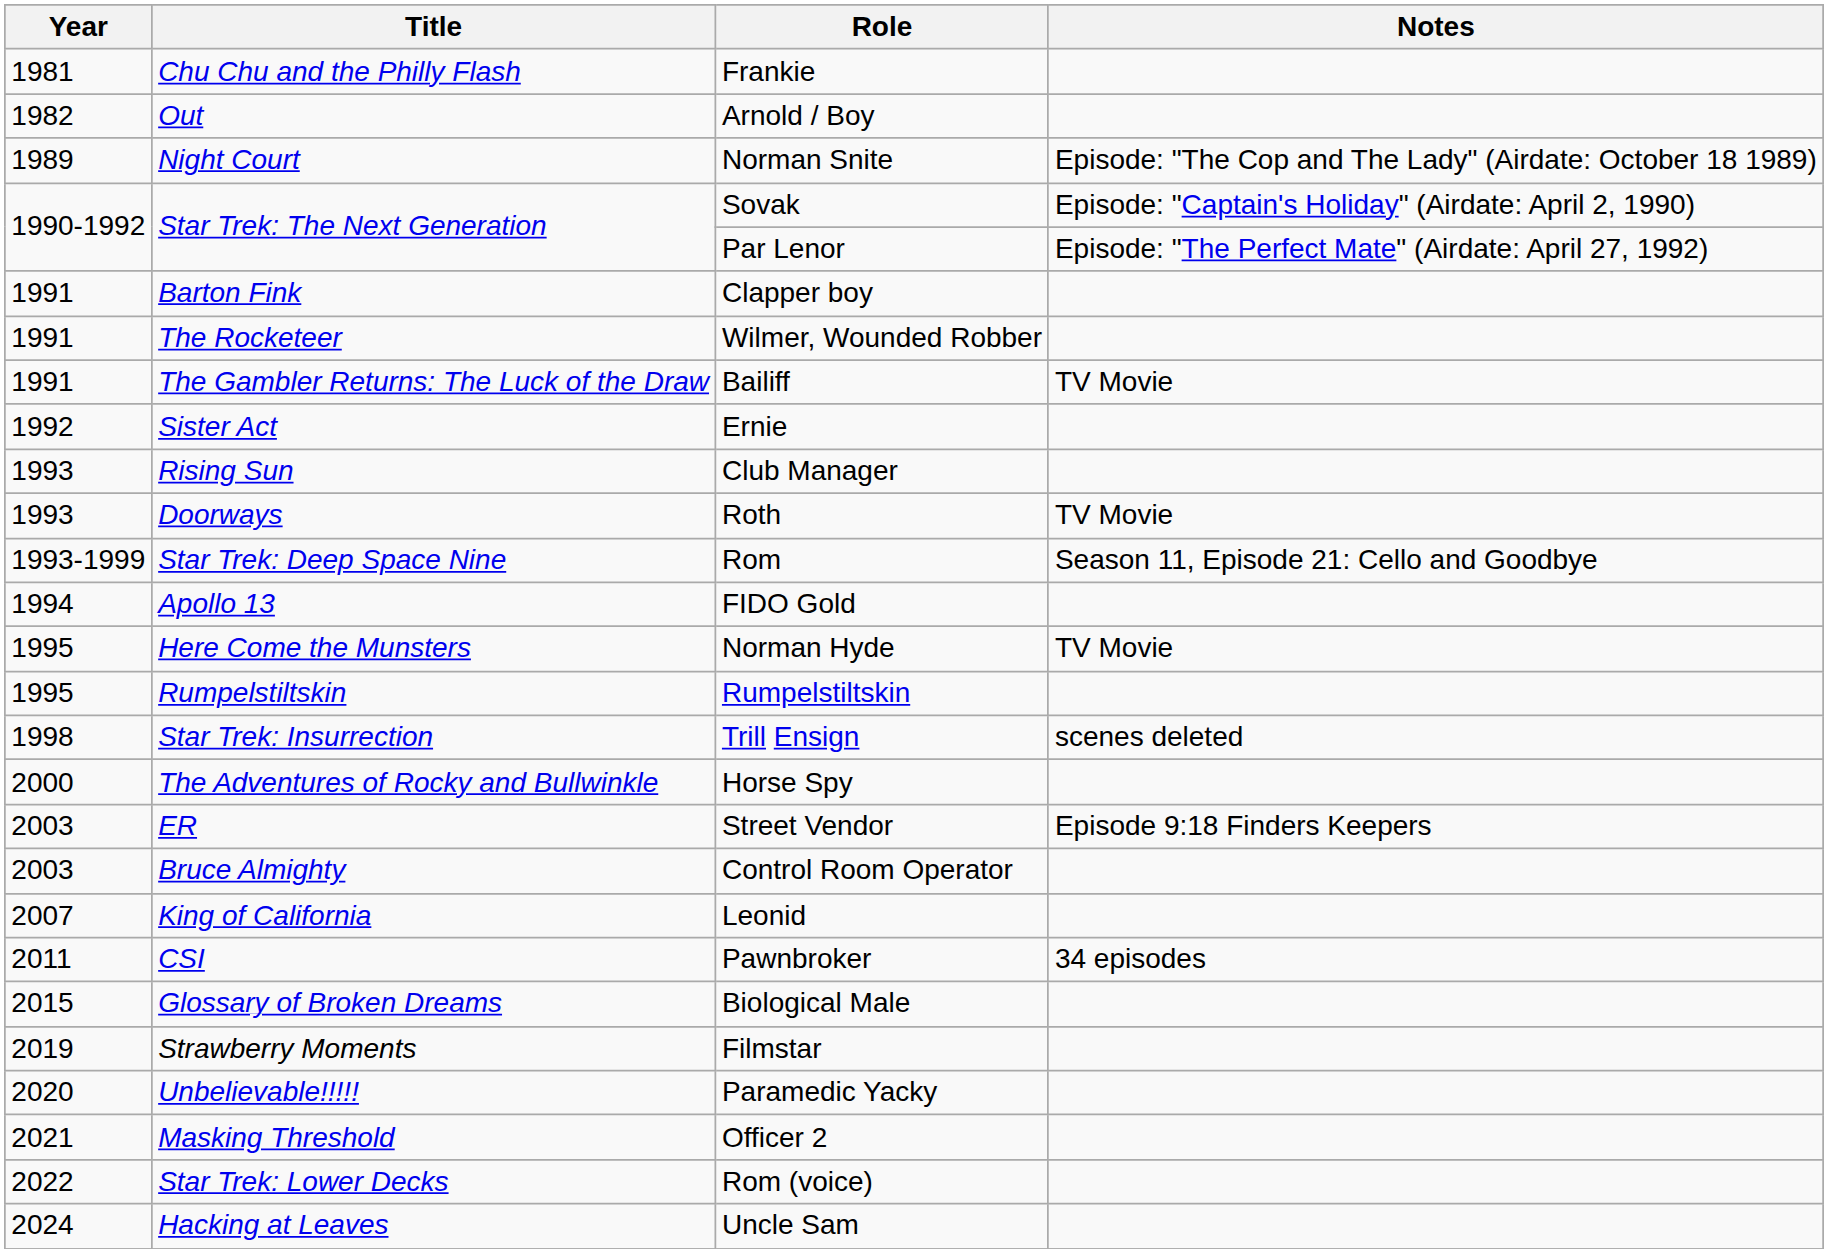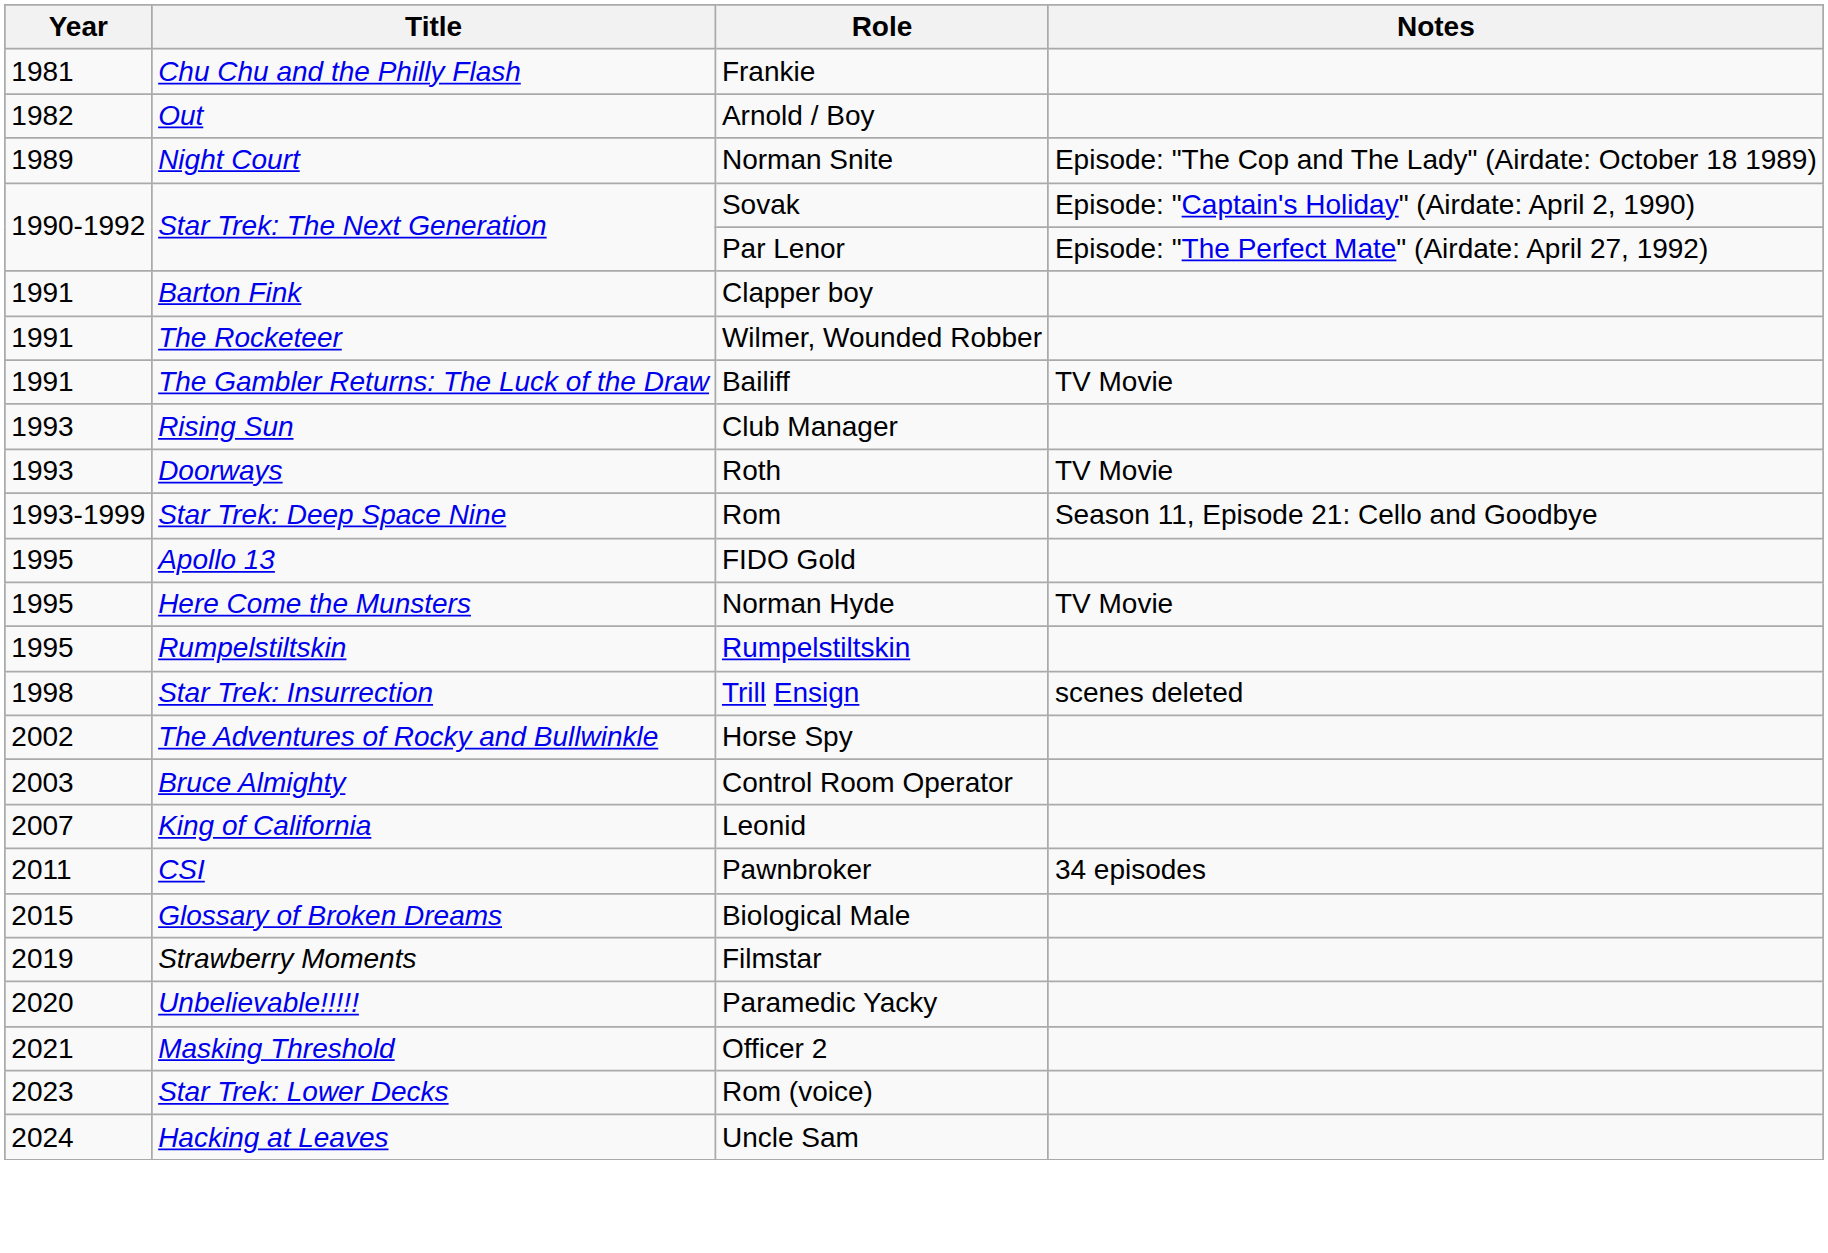- row: 1992 | Sister Act | Ernie
FIDO Gold | Year: 1994 -> 1995
Horse Spy | Year: 2000 -> 2002
- row: 2003 | ER | Street Vendor | Episode 9:18 Finders Keepers
Rom (voice) | Year: 2022 -> 2023
